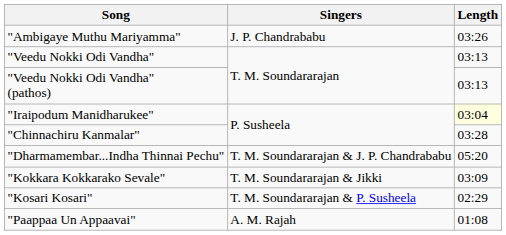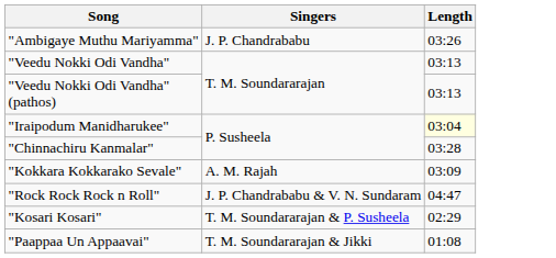- row: "Dharmamembar...Indha Thinnai Pechu" | T. M. Soundararajan & J. P. Chandrababu | 05:20
"Kokkara Kokkarako Sevale" | Singers: T. M. Soundararajan & Jikki -> A. M. Rajah
+ row: "Rock Rock Rock n Roll" | J. P. Chandrababu & V. N. Sundaram | 04:47
"Paappaa Un Appaavai" | Singers: A. M. Rajah -> T. M. Soundararajan & Jikki
